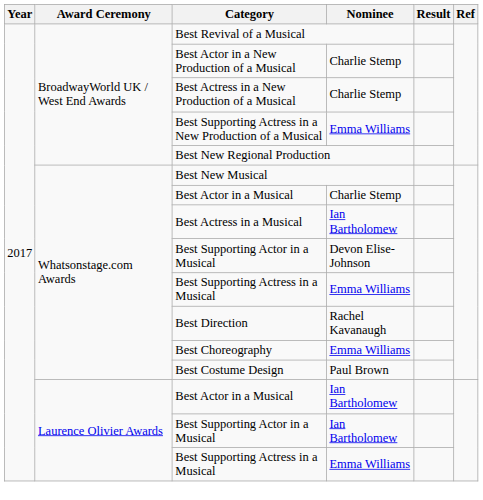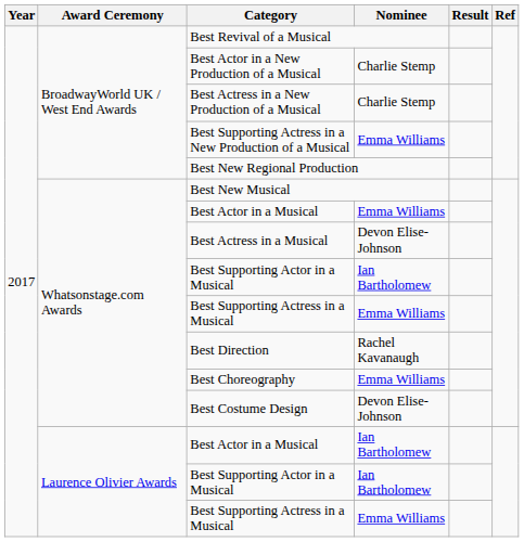Whatsonstage.com Awards / Best Actor in a Musical | Nominee: Charlie Stemp -> Emma Williams
Best Actress in a Musical | Nominee: Ian Bartholomew -> Devon Elise-Johnson
Whatsonstage.com Awards / Best Supporting Actor in a Musical | Nominee: Devon Elise-Johnson -> Ian Bartholomew
Best Costume Design | Nominee: Paul Brown -> Devon Elise-Johnson
